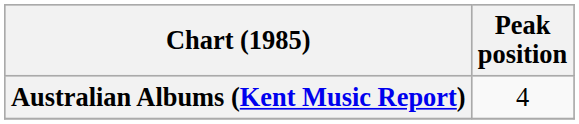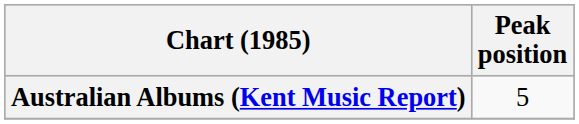Australian Albums (Kent Music Report) | Peak position: 4 -> 5
